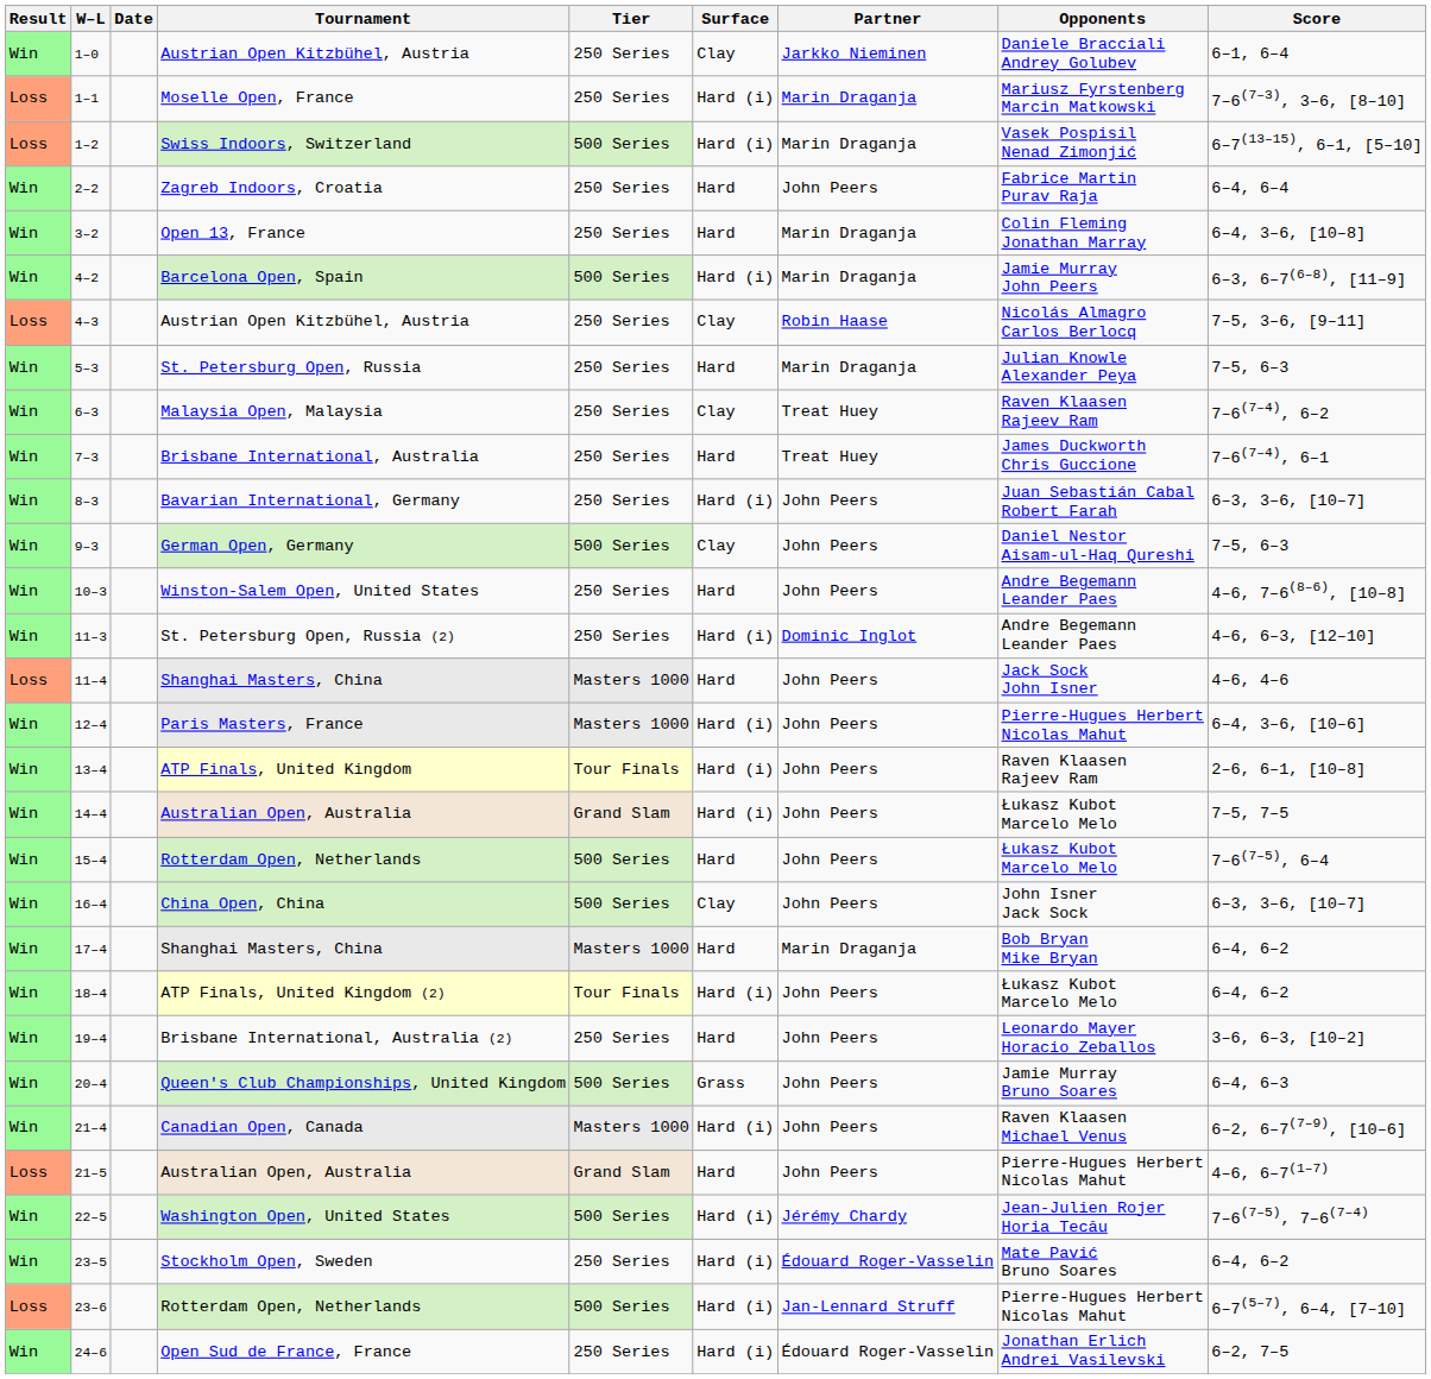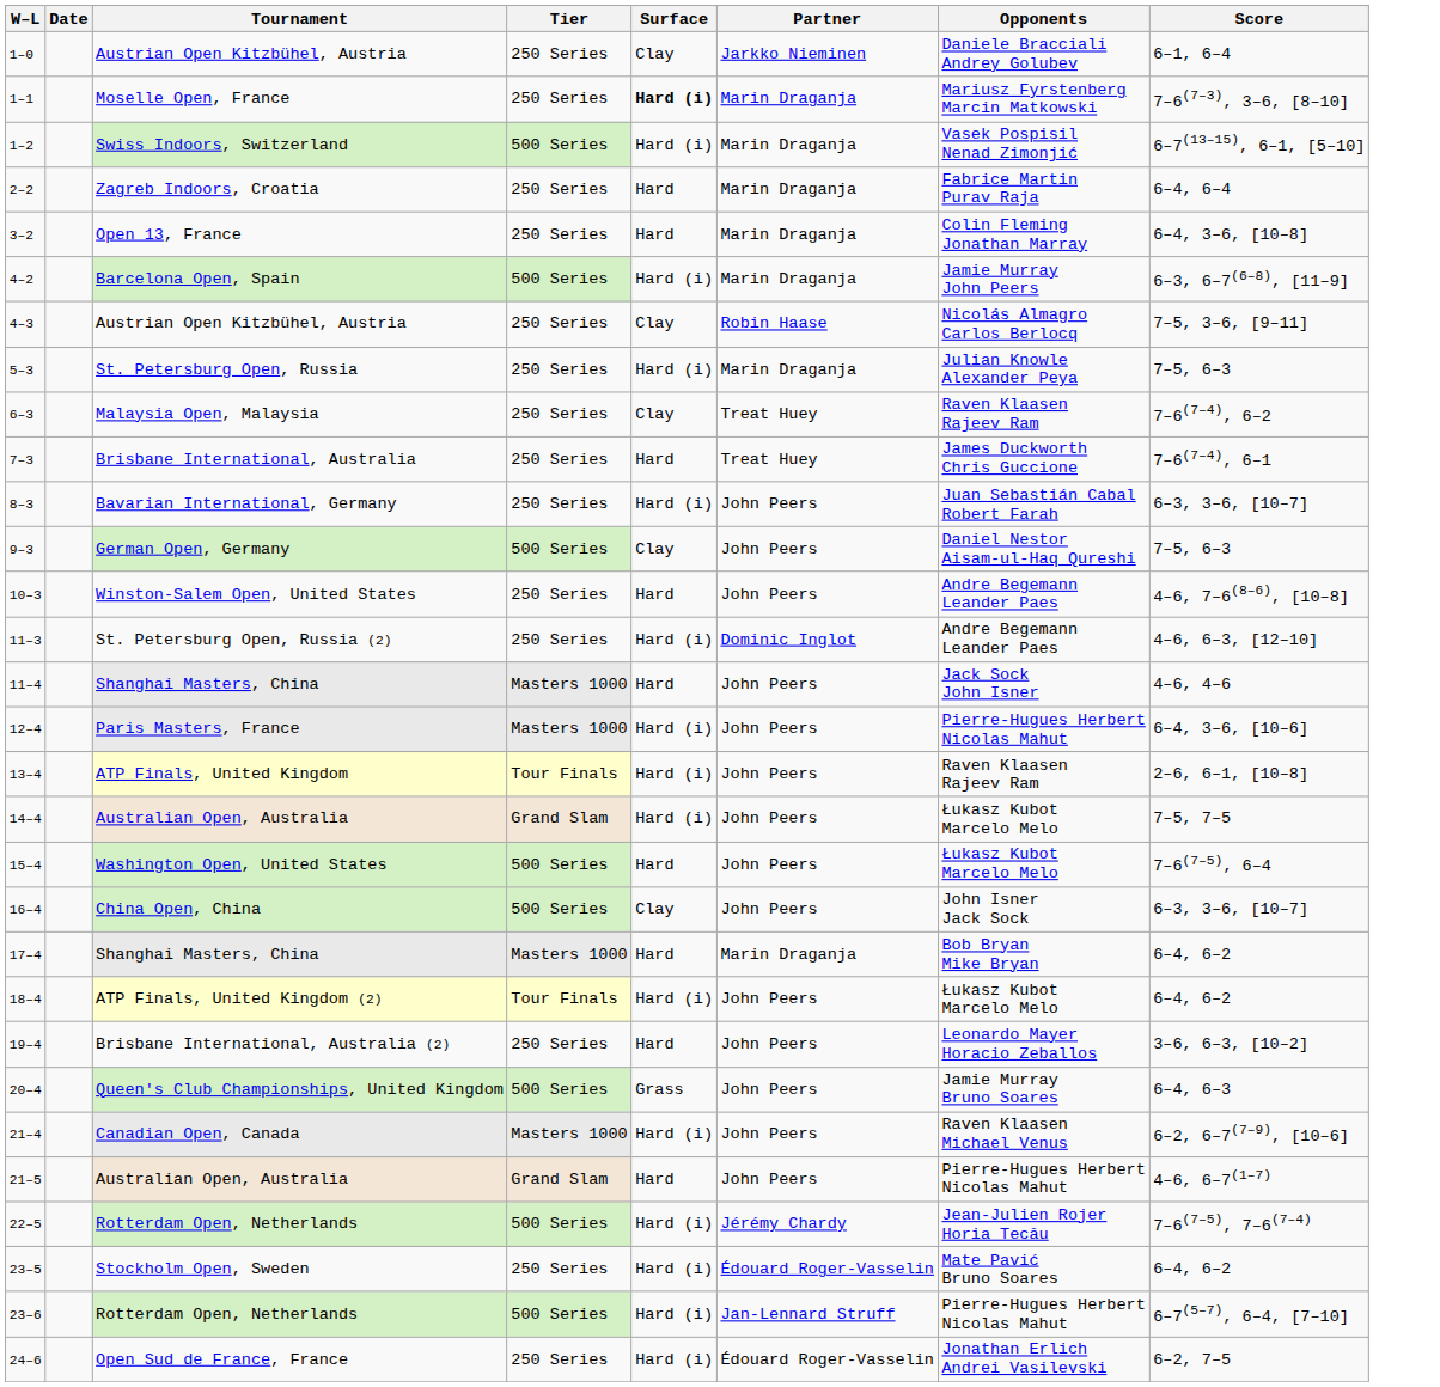- column: Result | Win | Loss | Loss | Win | Win | Win | Loss | Win | Win | Win | Win | Win | Win | Win | Loss | Win | Win | Win | Win | Win | Win | Win | Win | Win | Win | Loss | Win | Win | Loss | Win
1–1 | Surface: normal -> bold
2–2 | Partner: John Peers -> Marin Draganja
5–3 | Surface: Hard -> Hard (i)
15–4 | Tournament: Rotterdam Open, Netherlands -> Washington Open, United States
22–5 | Tournament: Washington Open, United States -> Rotterdam Open, Netherlands
